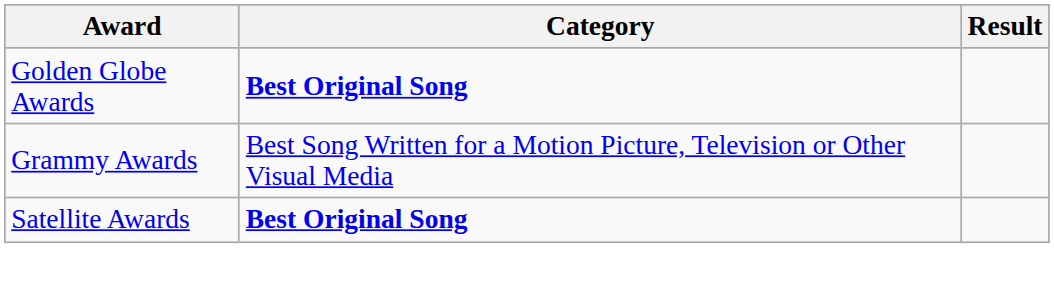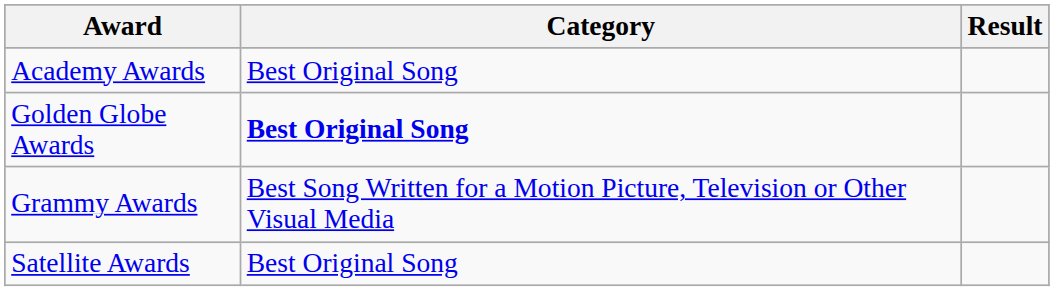+ row: Academy Awards | Best Original Song
Satellite Awards | Category: bold -> normal
